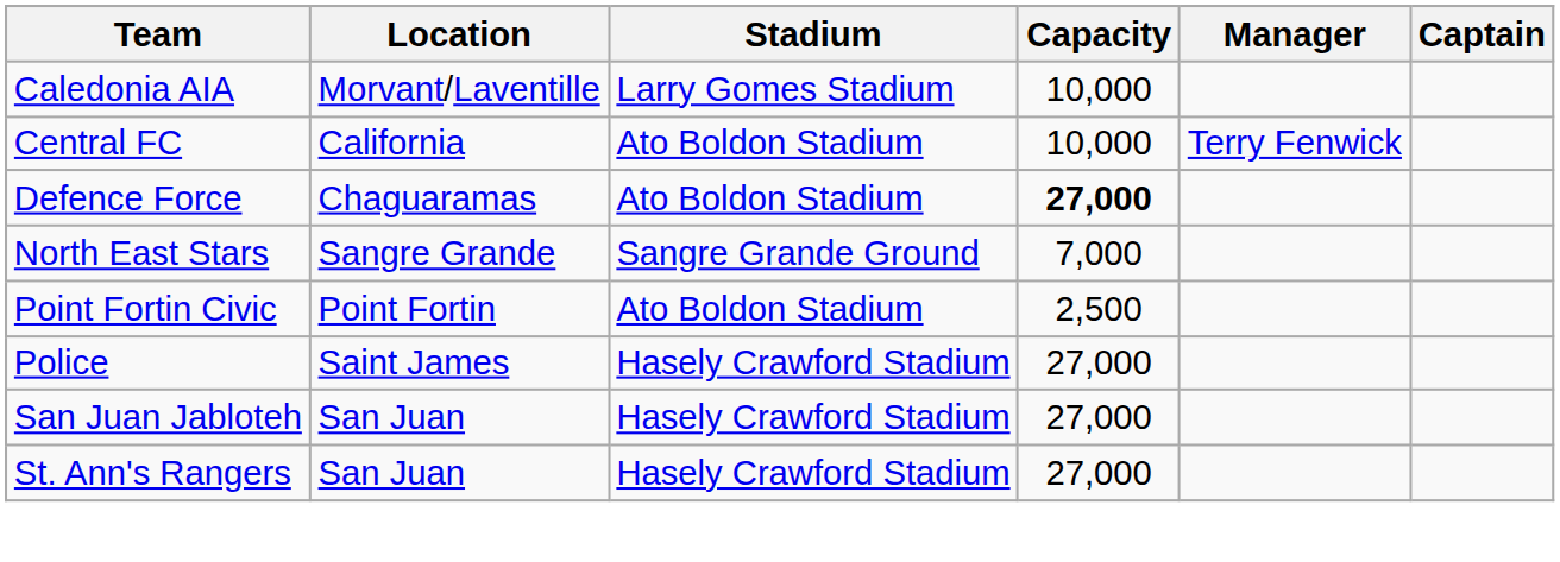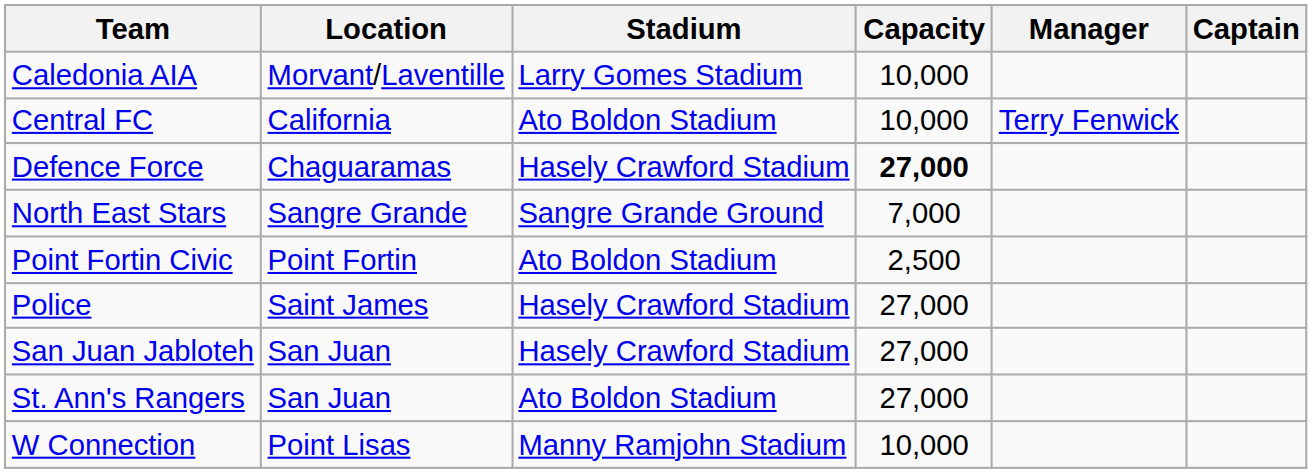Defence Force | Stadium: Ato Boldon Stadium -> Hasely Crawford Stadium
St. Ann's Rangers | Stadium: Hasely Crawford Stadium -> Ato Boldon Stadium
+ row: W Connection | Point Lisas | Manny Ramjohn Stadium | 10,000
